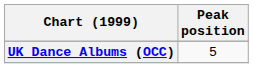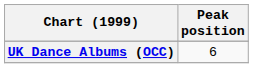UK Dance Albums (OCC) | Peak position: 5 -> 6
